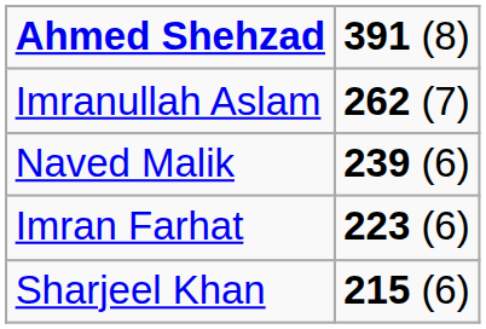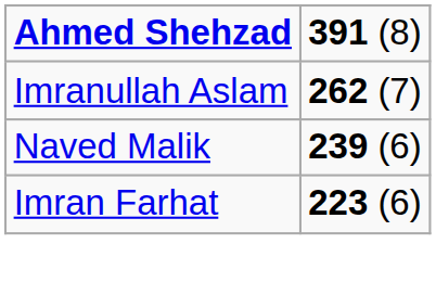- row: Sharjeel Khan | 215 (6)
